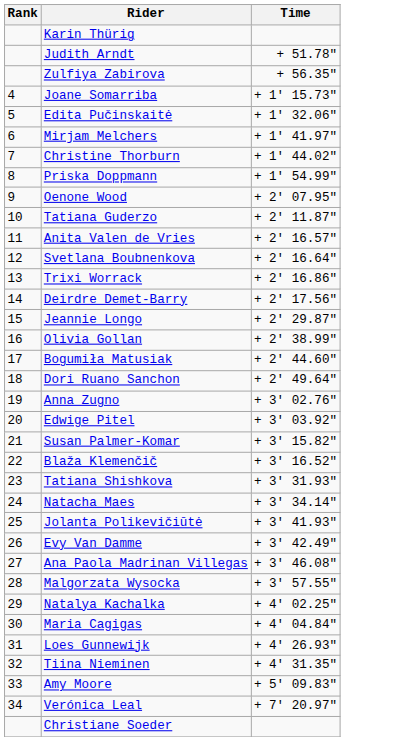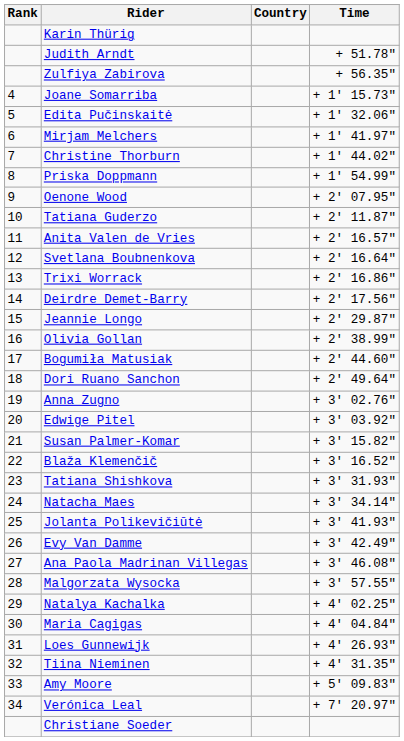+ column: Country
